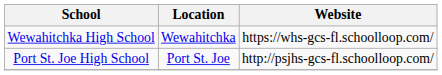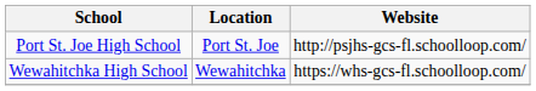rows swapped: Port St. Joe High School <-> Wewahitchka High School
